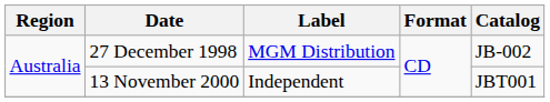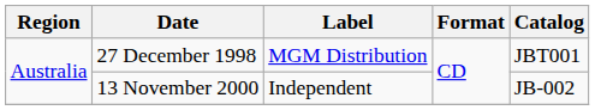27 December 1998 | Catalog: JB-002 -> JBT001
13 November 2000 | Catalog: JBT001 -> JB-002
